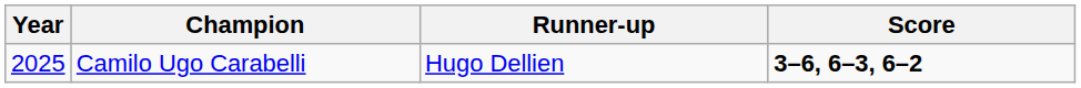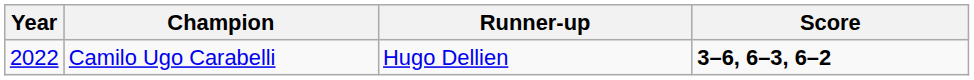Camilo Ugo Carabelli | Year: 2025 -> 2022
